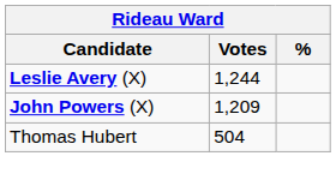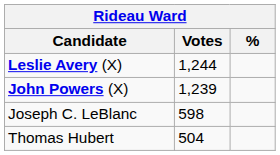John Powers (X) | Votes: 1,209 -> 1,239
+ row: Joseph C. LeBlanc | 598
